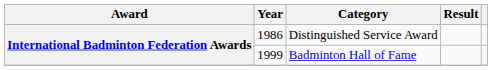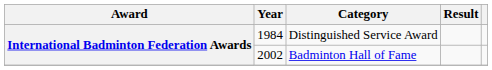Distinguished Service Award | Year: 1986 -> 1984
Badminton Hall of Fame | Year: 1999 -> 2002
